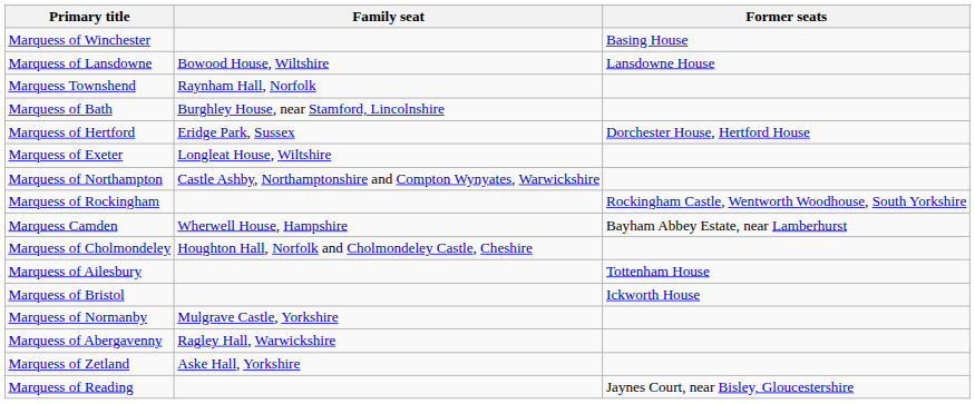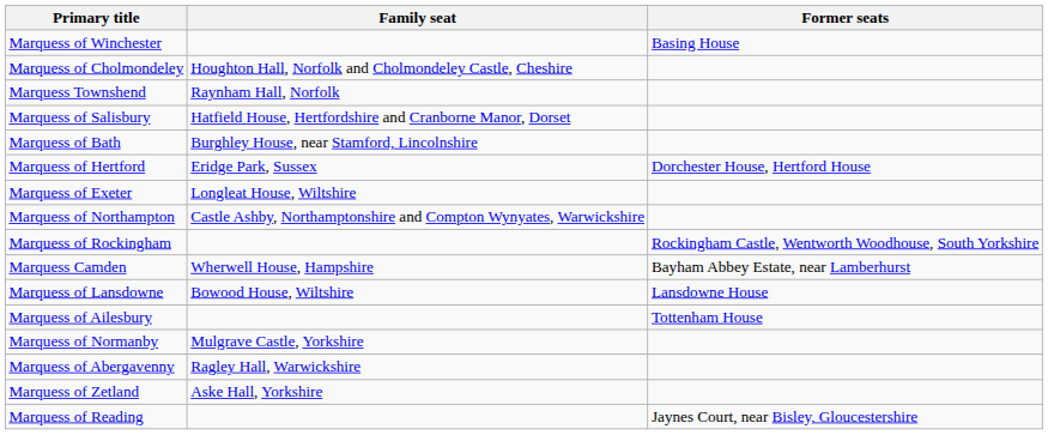rows swapped: Marquess of Lansdowne <-> Marquess of Cholmondeley
+ row: Marquess of Salisbury | Hatfield House, Hertfordshire and Cranborne Manor, Dorset
- row: Marquess of Bristol | Ickworth House
